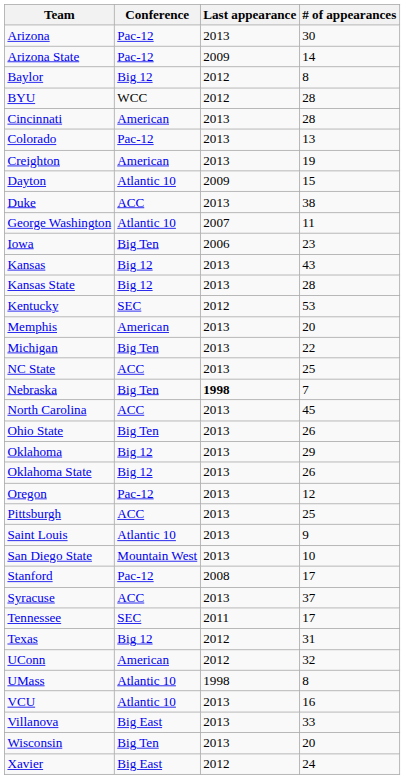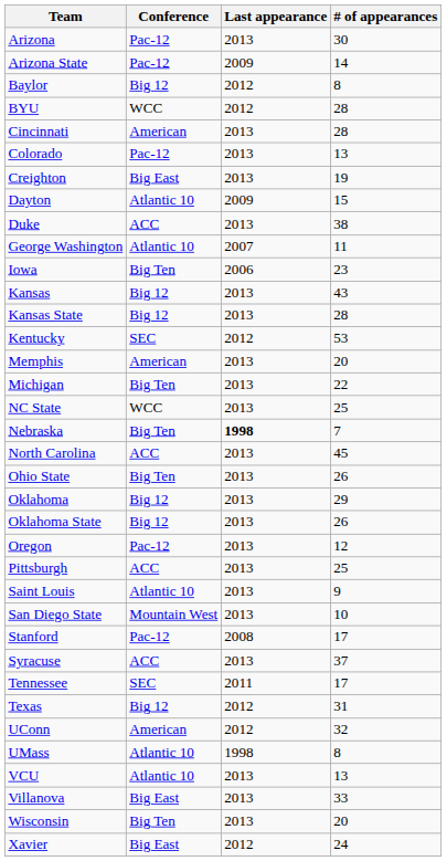Creighton | Conference: American -> Big East
NC State | Conference: ACC -> WCC
VCU | # of appearances: 16 -> 13
